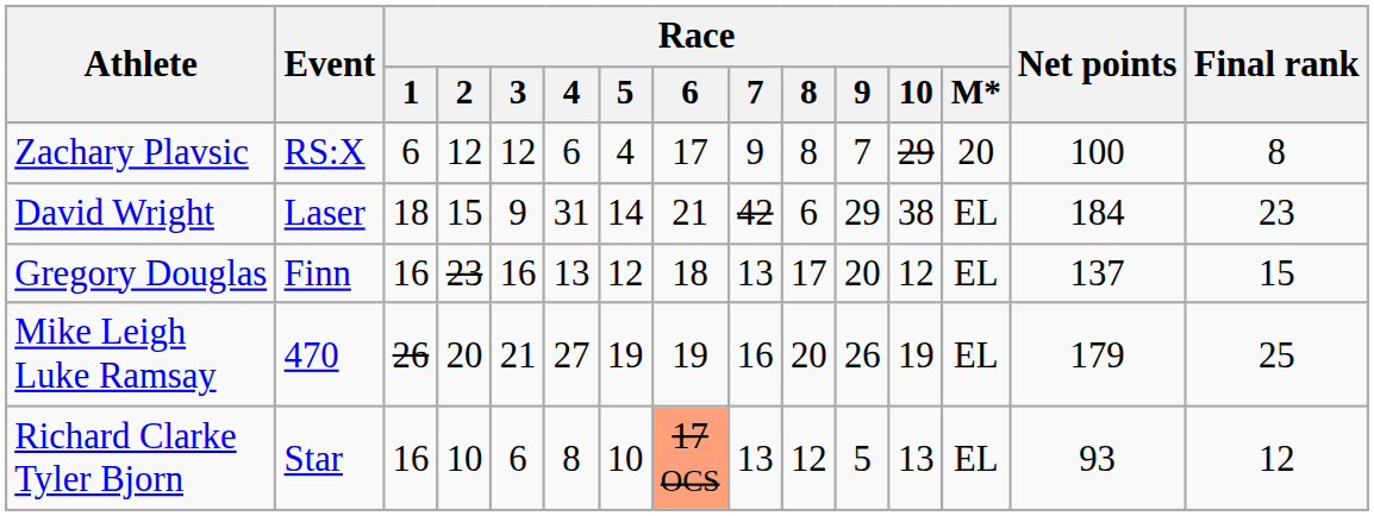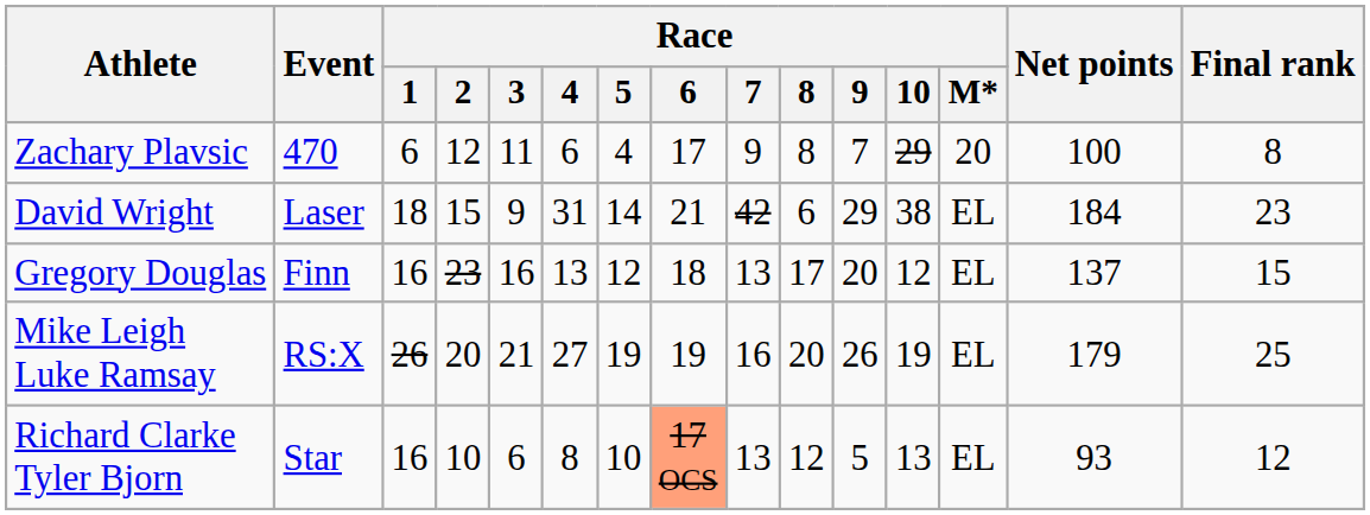Zachary Plavsic | Event: RS:X -> 470
Zachary Plavsic | Race / 3: 12 -> 11
Mike Leigh Luke Ramsay | Event: 470 -> RS:X
